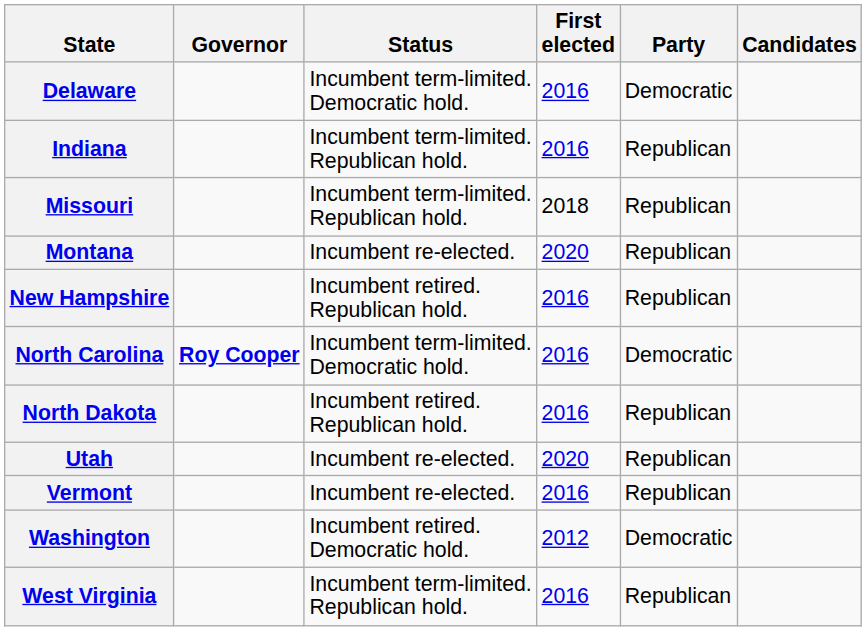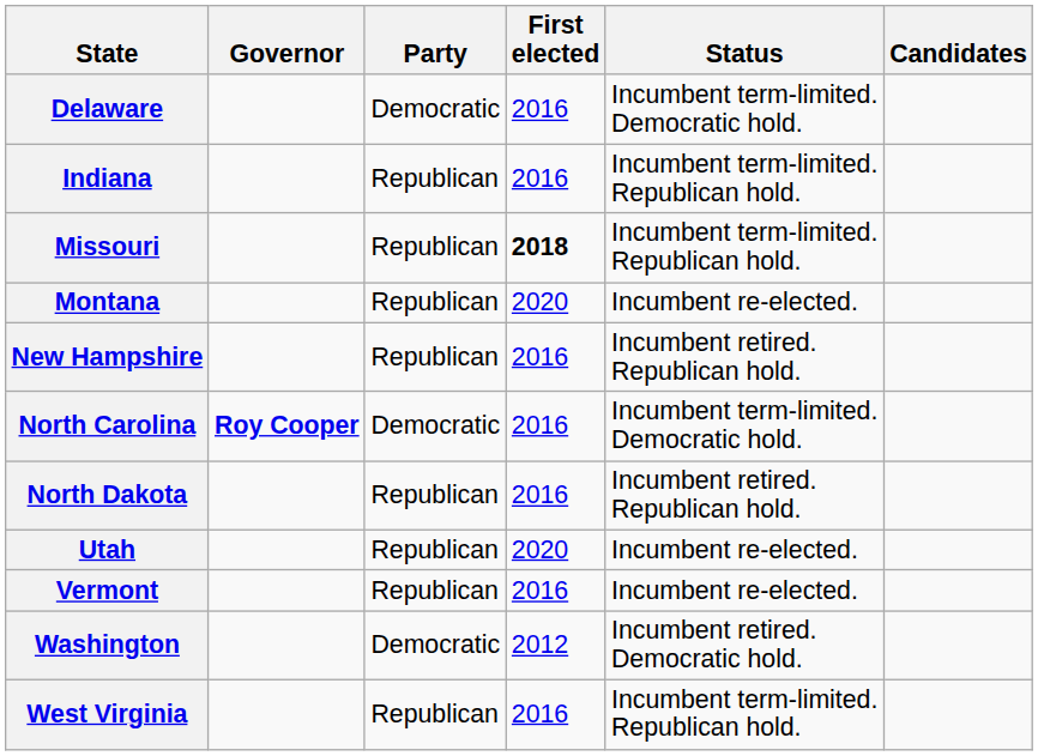columns swapped: Party <-> Status
Missouri | First elected: normal -> bold
